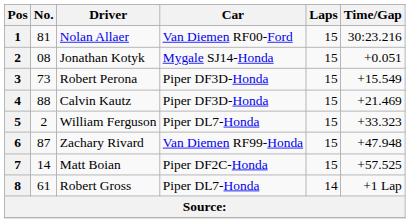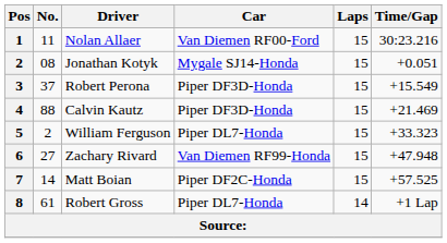Nolan Allaer | No.: 81 -> 11
Robert Perona | No.: 73 -> 37
Zachary Rivard | No.: 87 -> 27
